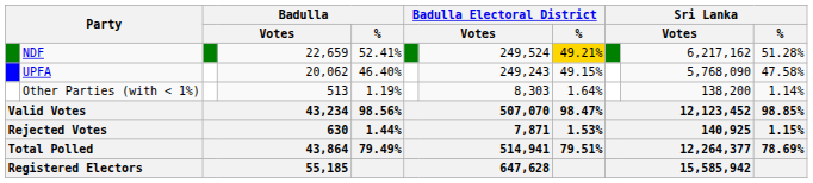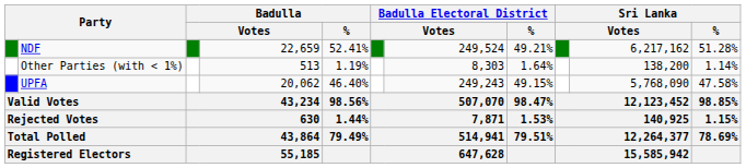NDF | Badulla Electoral District / %: gold background -> no background
rows swapped: UPFA <-> Other Parties (with < 1%)
